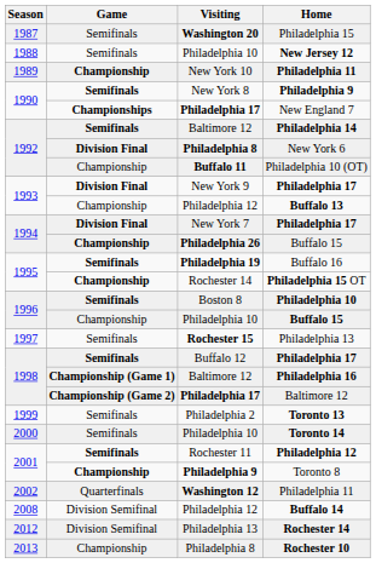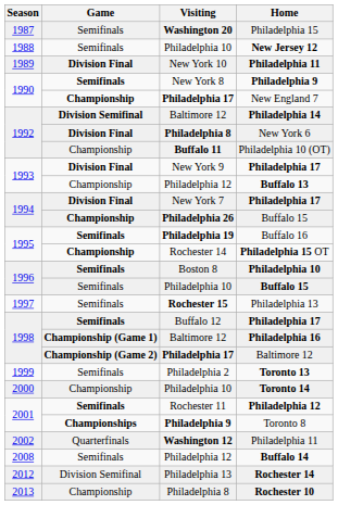New York 10 / Philadelphia 11 | Game: Championship -> Division Final
New England 7 | Game: Championships -> Championship
Philadelphia 14 | Game: Semifinals -> Division Semifinal
Philadelphia 10 / Buffalo 15 | Game: Championship -> Semifinals
Toronto 14 | Game: Semifinals -> Championship
Toronto 8 | Game: Championship -> Championships
Buffalo 14 | Game: Division Semifinal -> Semifinals
